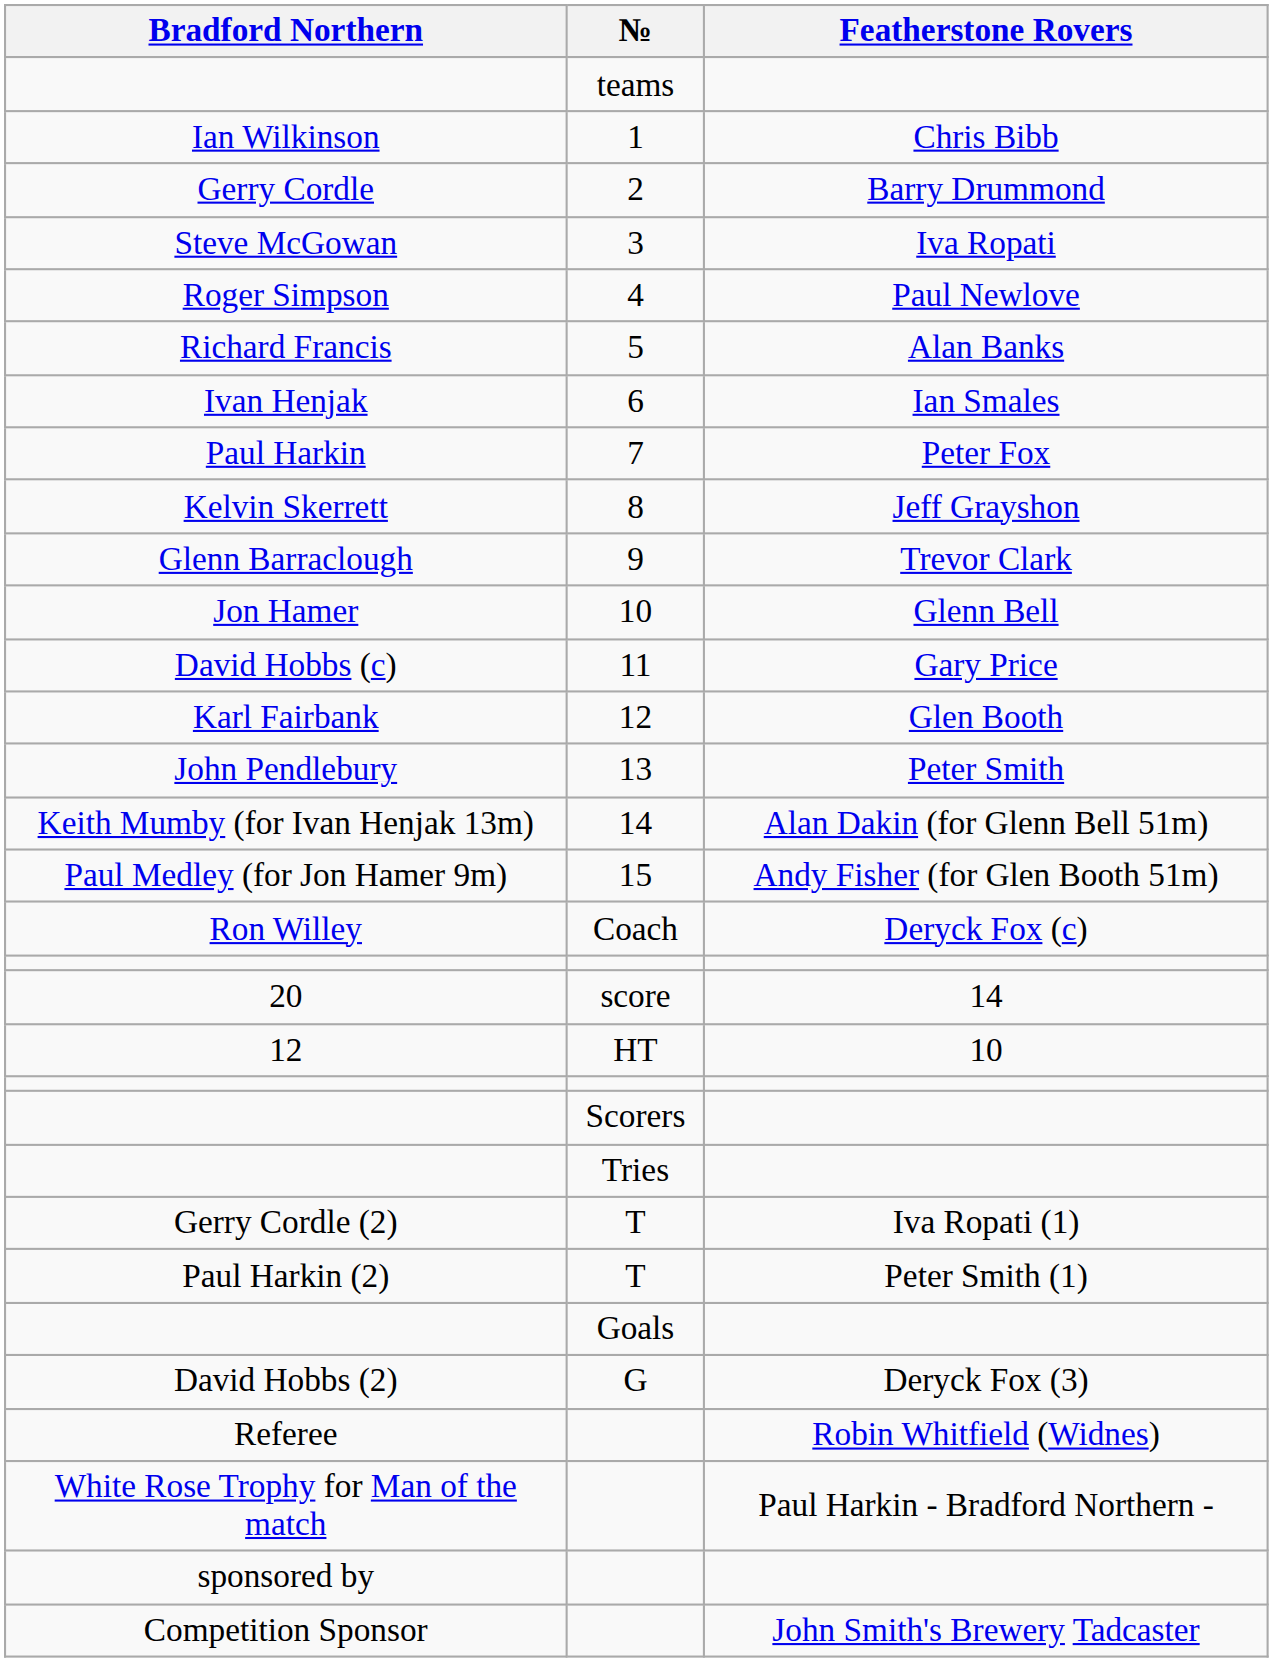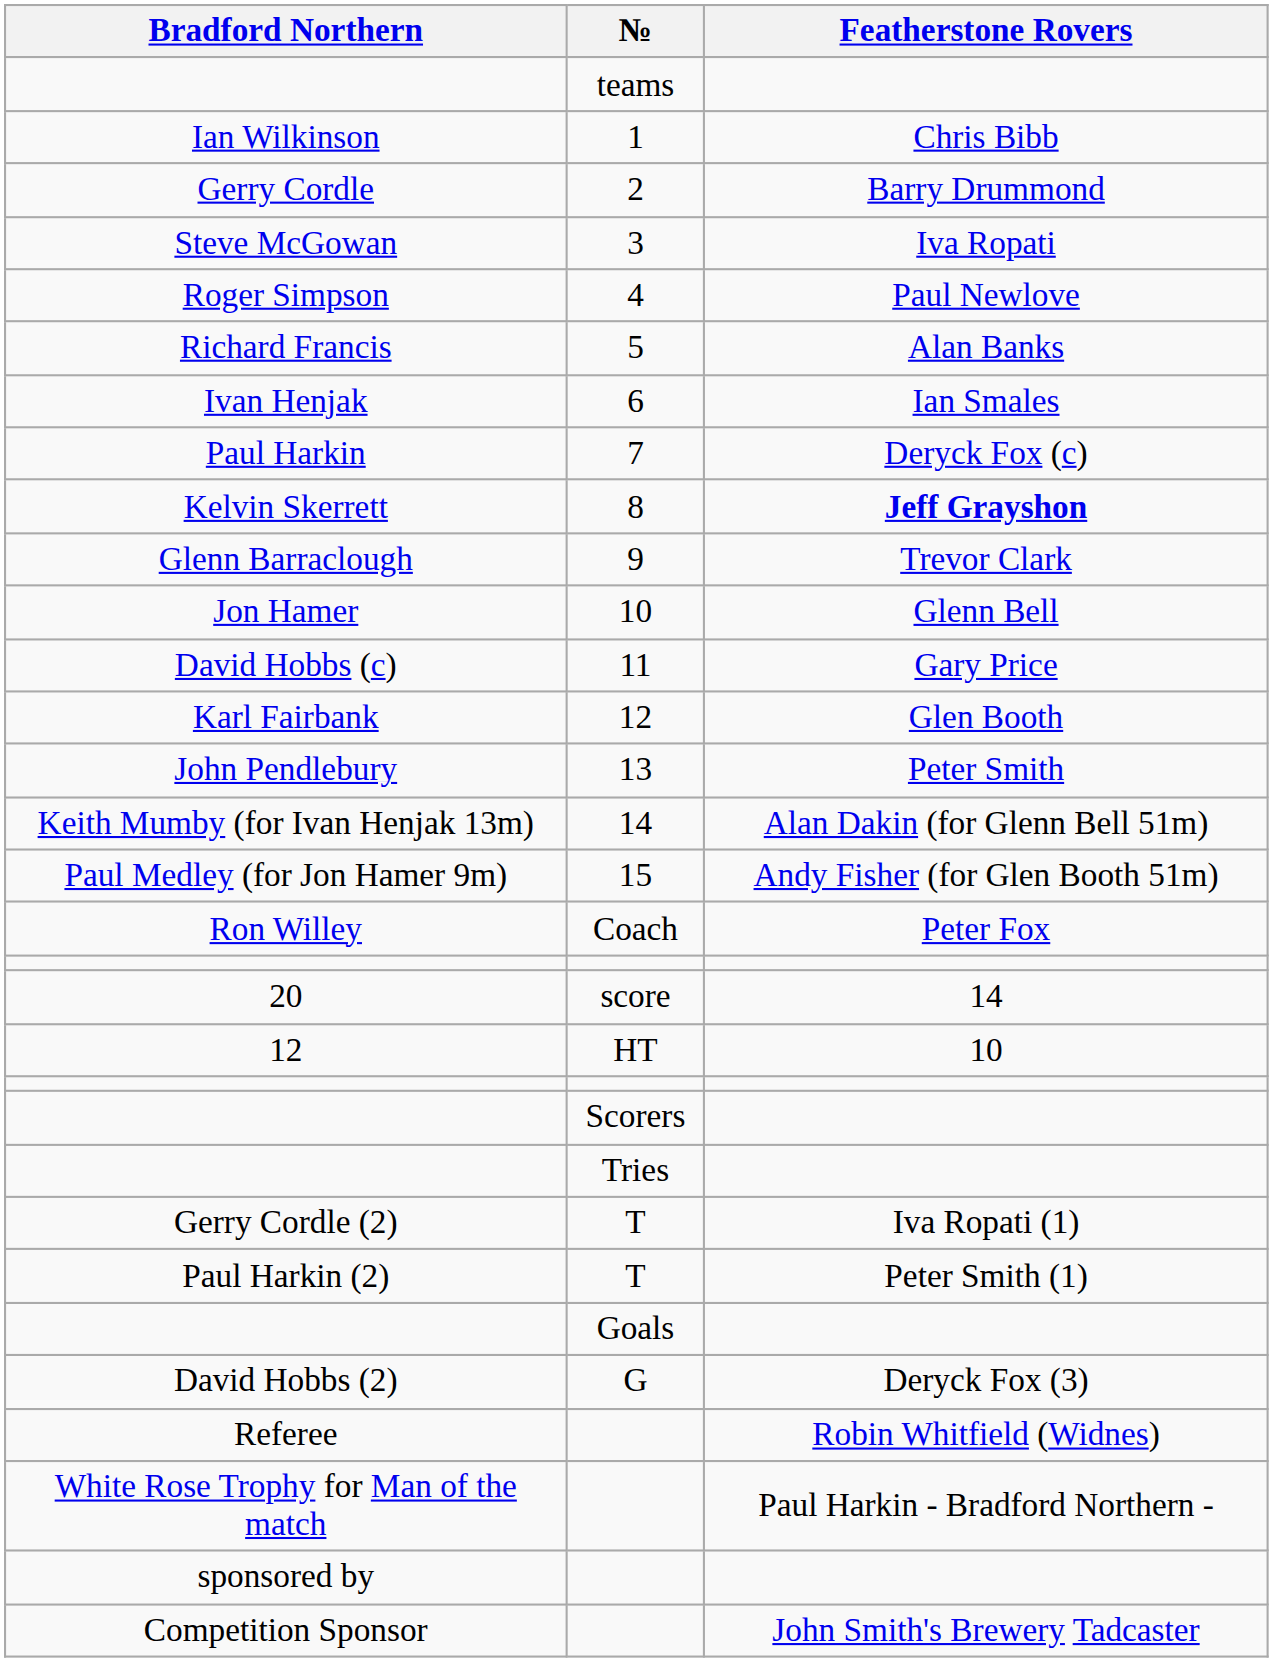Paul Harkin | Featherstone Rovers: Peter Fox -> Deryck Fox (c)
Kelvin Skerrett | Featherstone Rovers: normal -> bold
Ron Willey | Featherstone Rovers: Deryck Fox (c) -> Peter Fox
